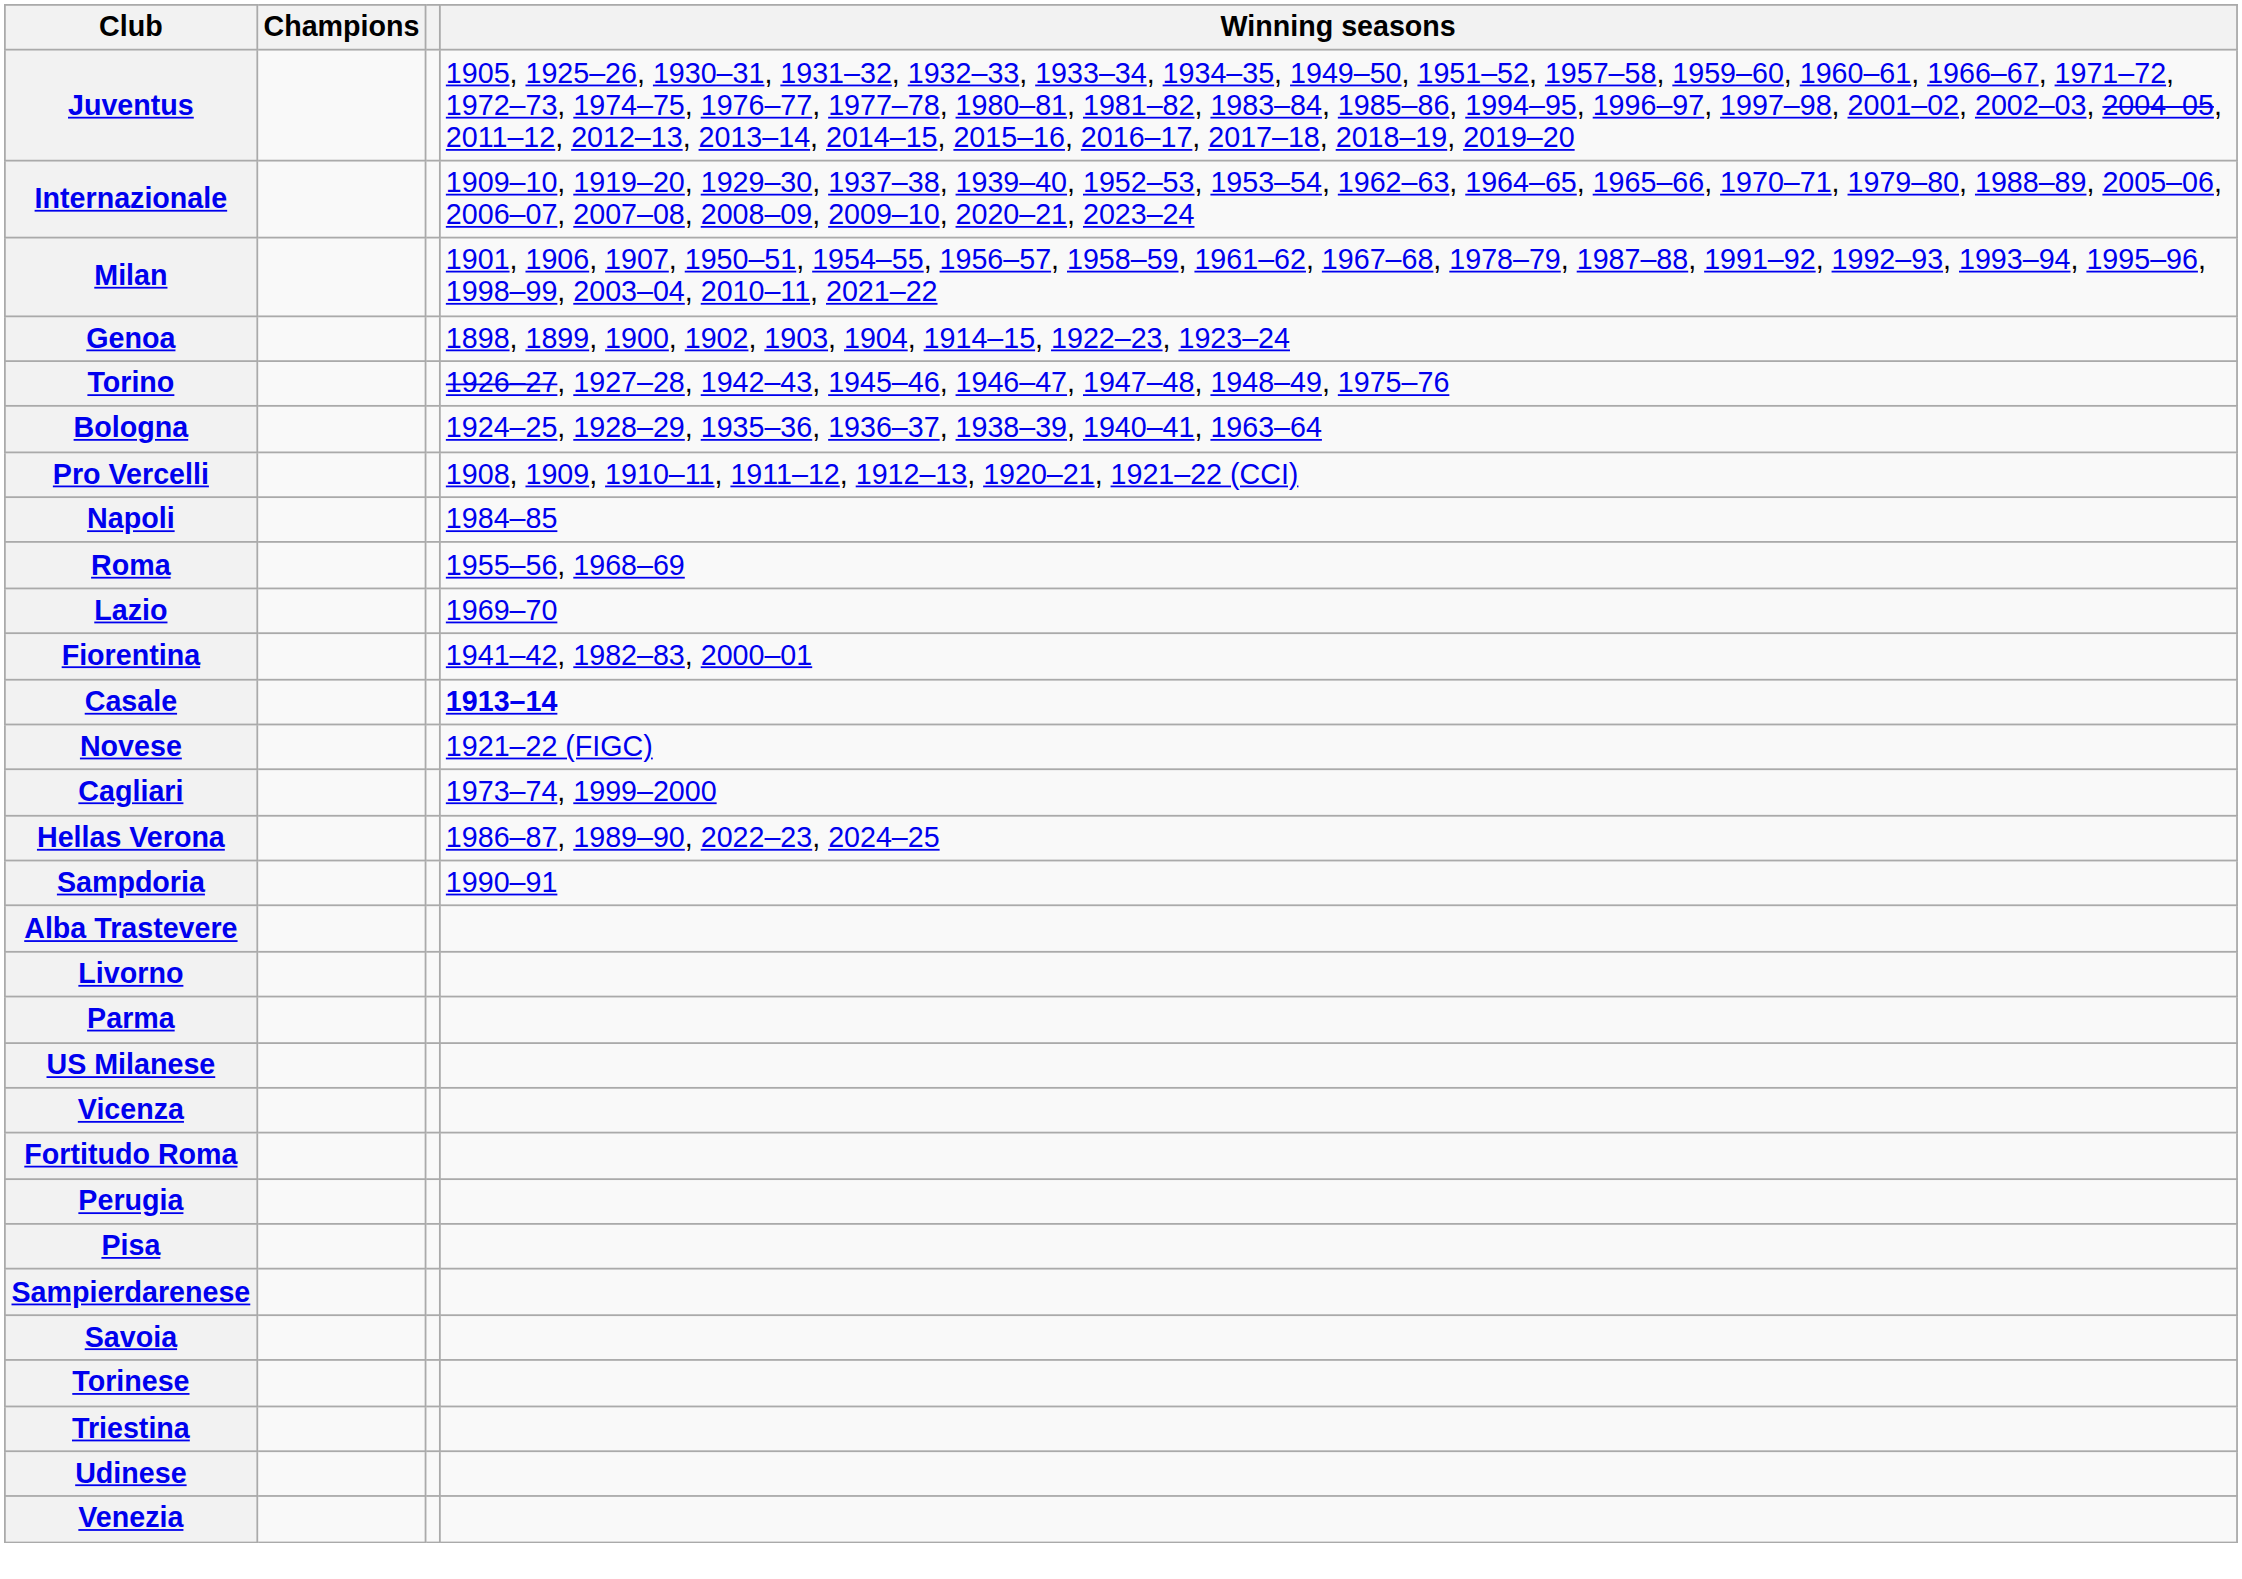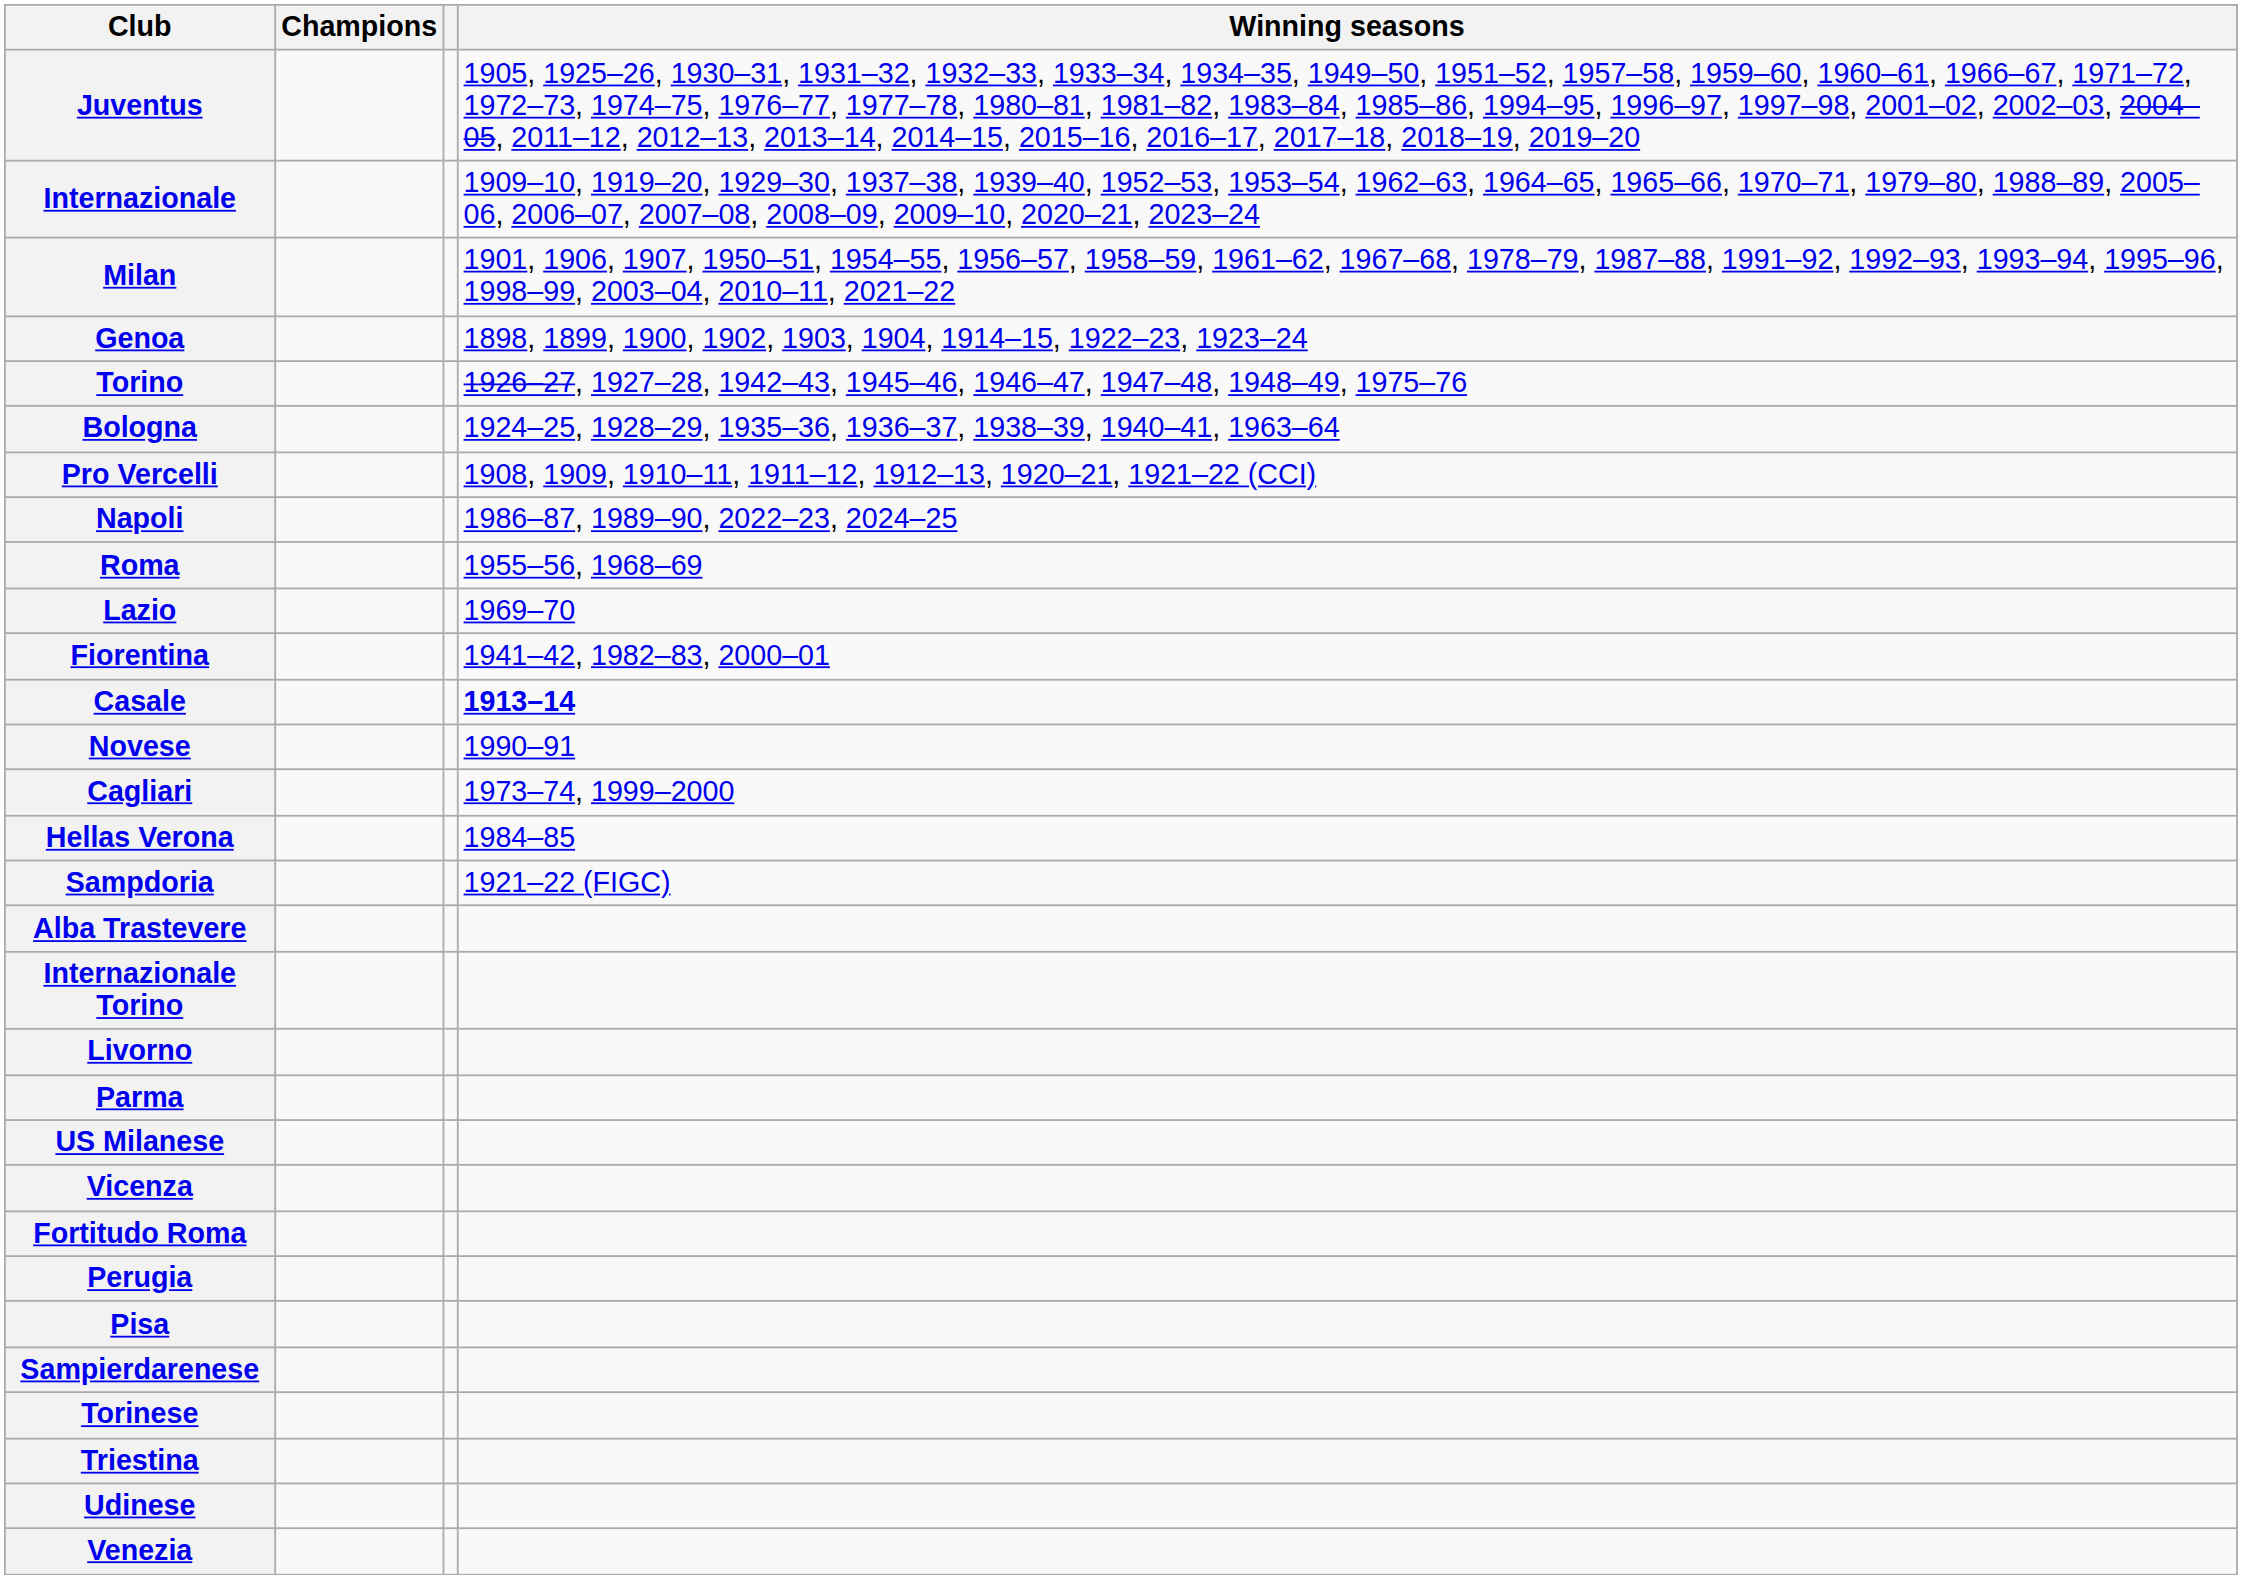Napoli | Winning seasons: 1984–85 -> 1986–87, 1989–90, 2022–23, 2024–25
Novese | Winning seasons: 1921–22 (FIGC) -> 1990–91
Hellas Verona | Winning seasons: 1986–87, 1989–90, 2022–23, 2024–25 -> 1984–85
Sampdoria | Winning seasons: 1990–91 -> 1921–22 (FIGC)
+ row: Internazionale Torino
- row: Savoia
